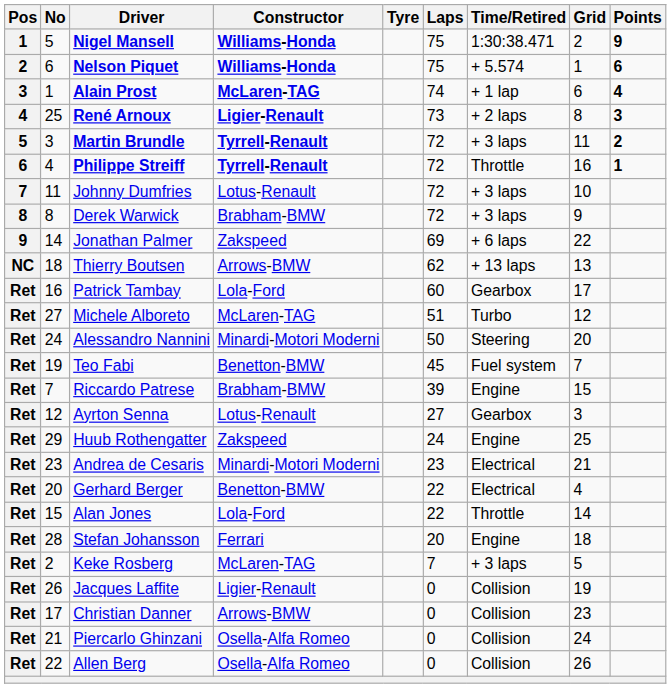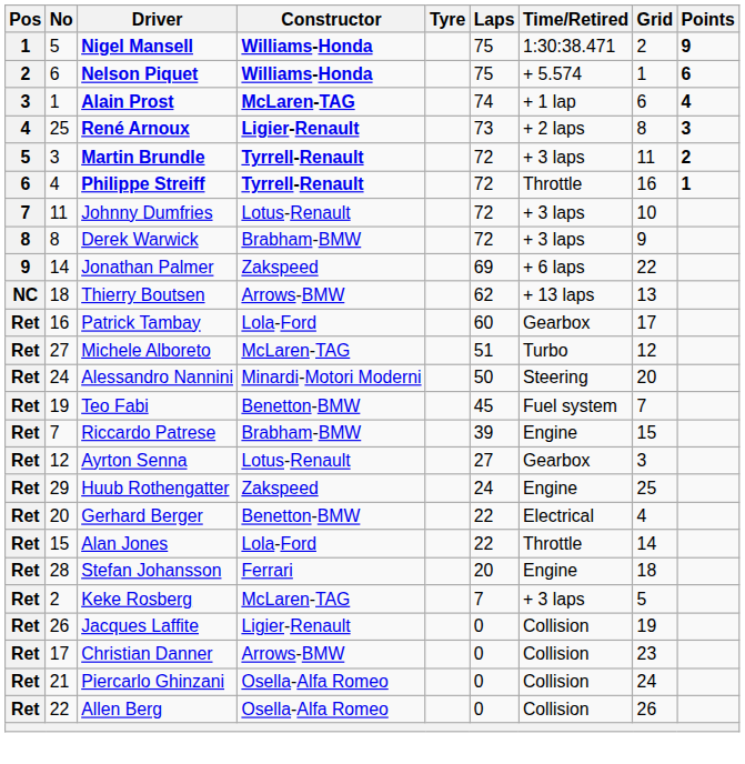- row: Ret | 23 | Andrea de Cesaris | Minardi-Motori Moderni | 23 | Electrical | 21
